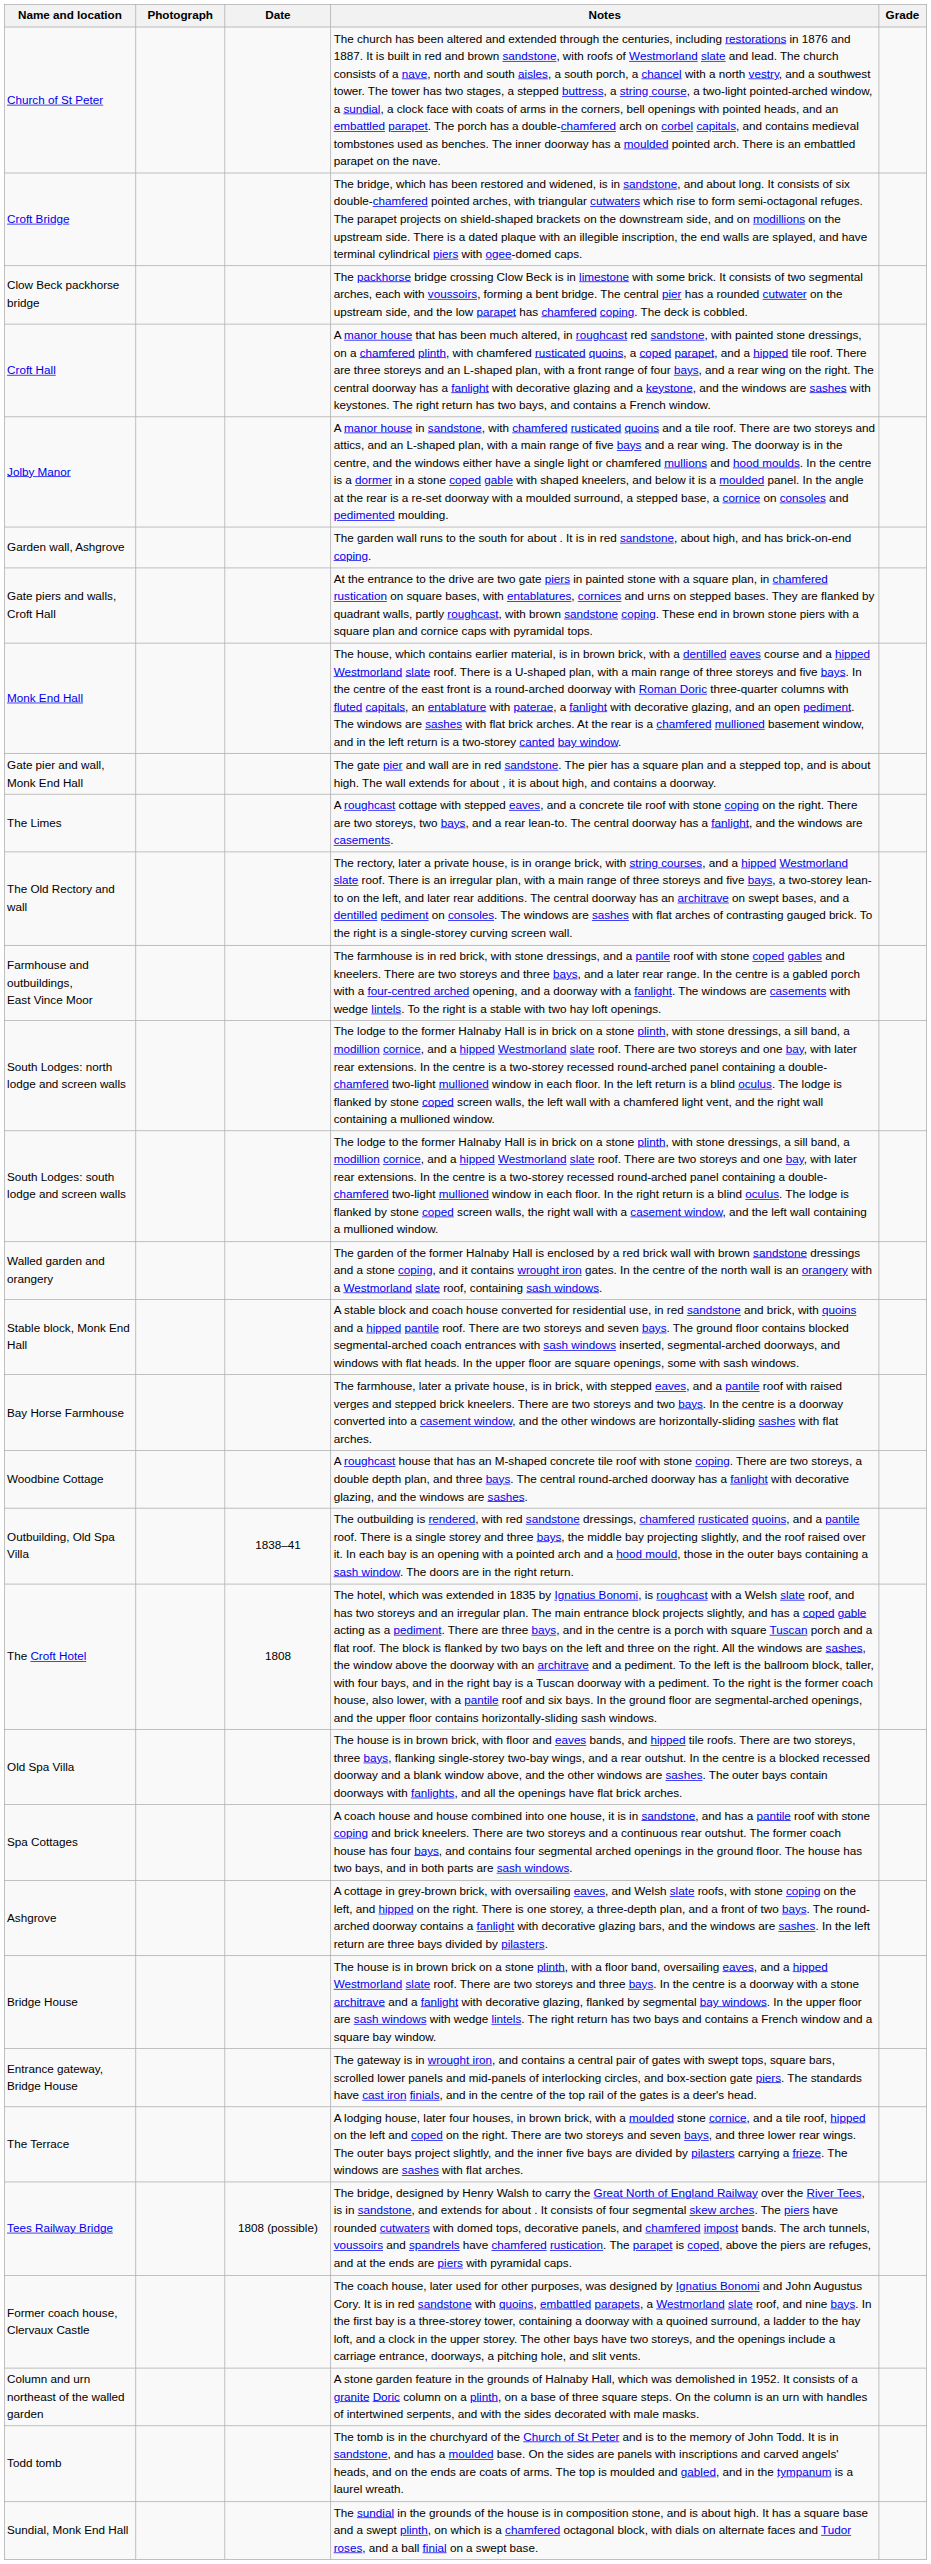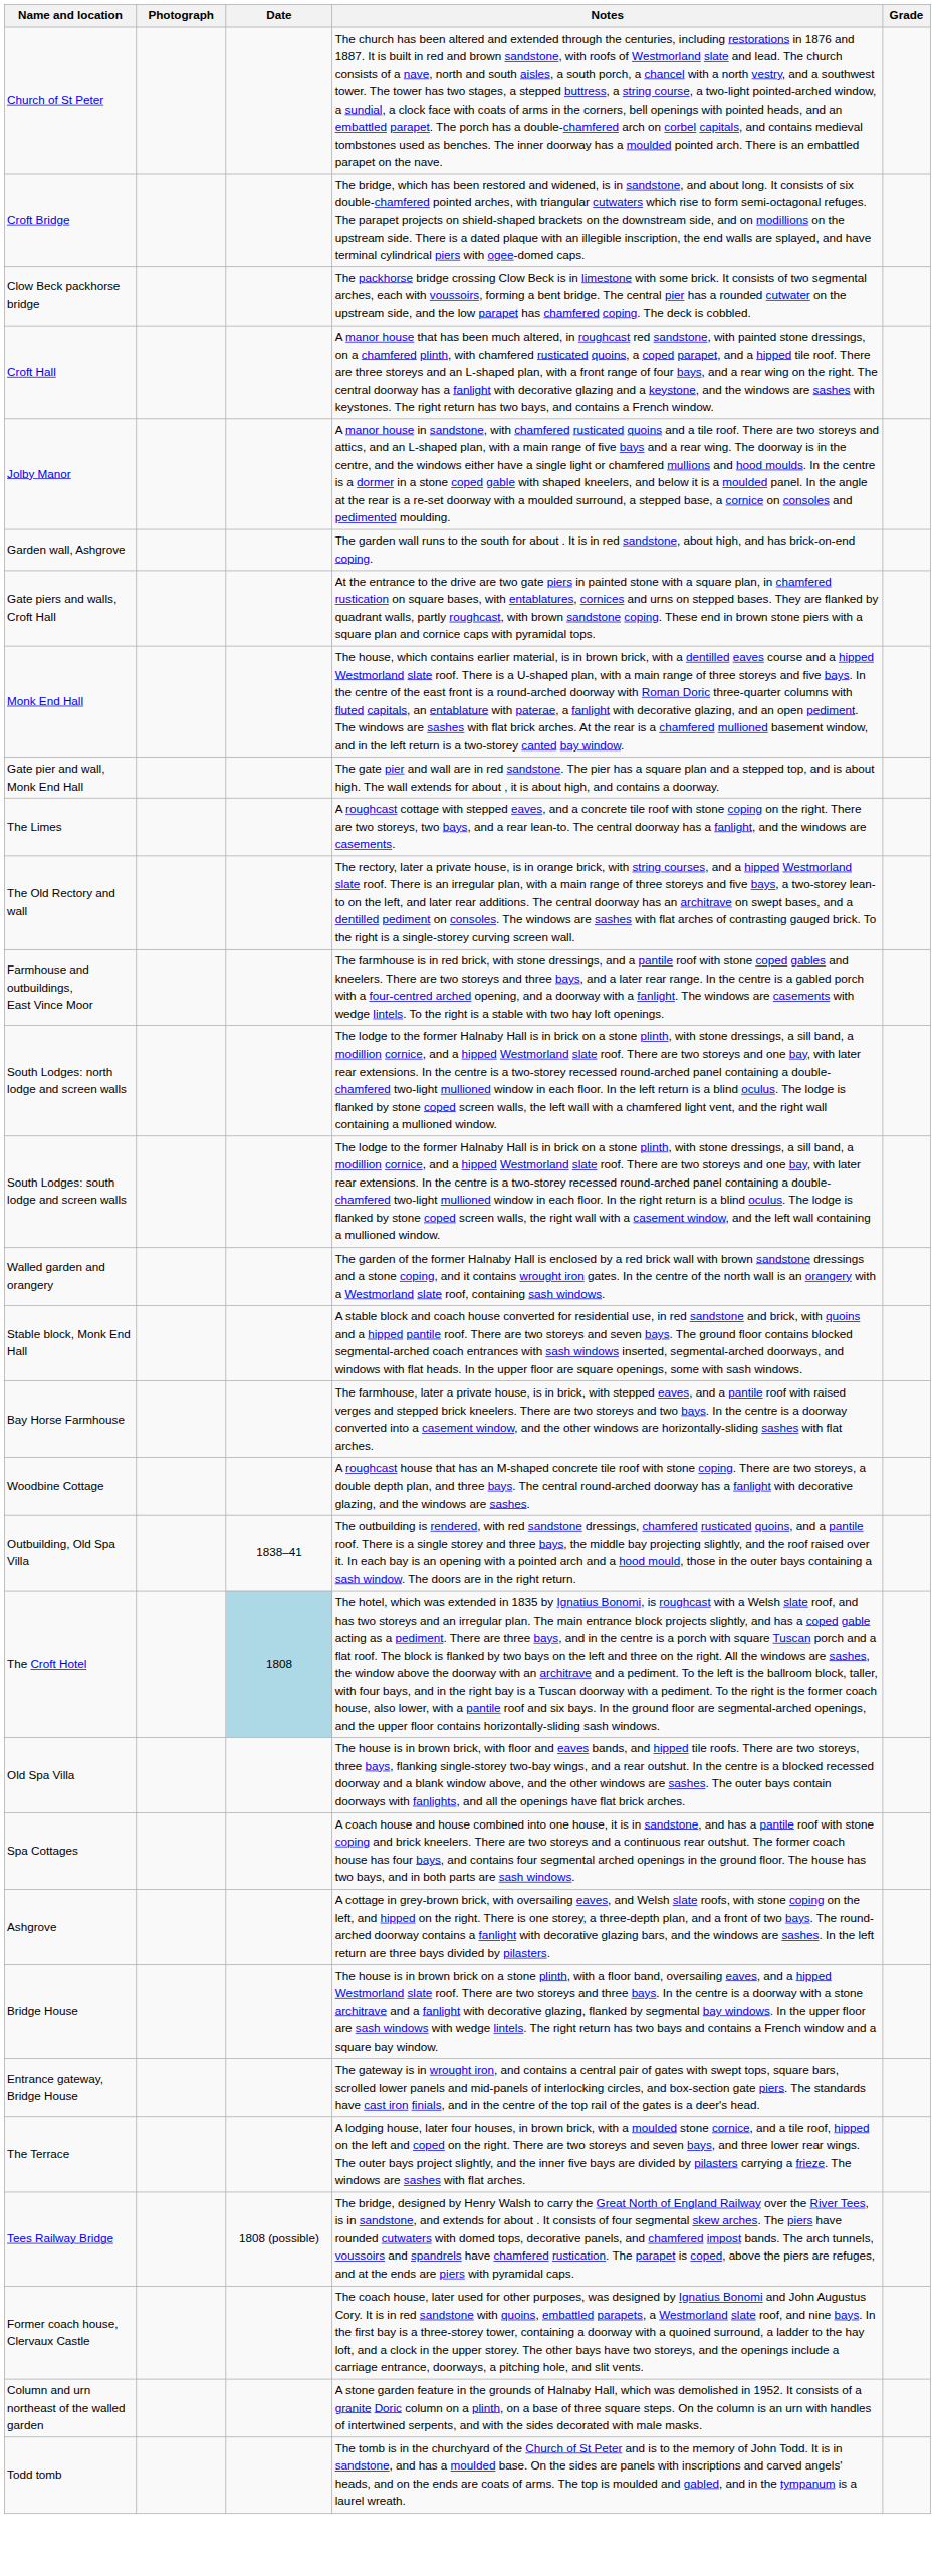The Croft Hotel | Date: no background -> lightblue background
- row: Sundial, Monk End Hall | The sundial in the grounds of the house is in composition stone, and is about high. It has a square base and a swept plinth, on which is a chamfered octagonal block, with dials on alternate faces and Tudor roses, and a ball finial on a swept base.
